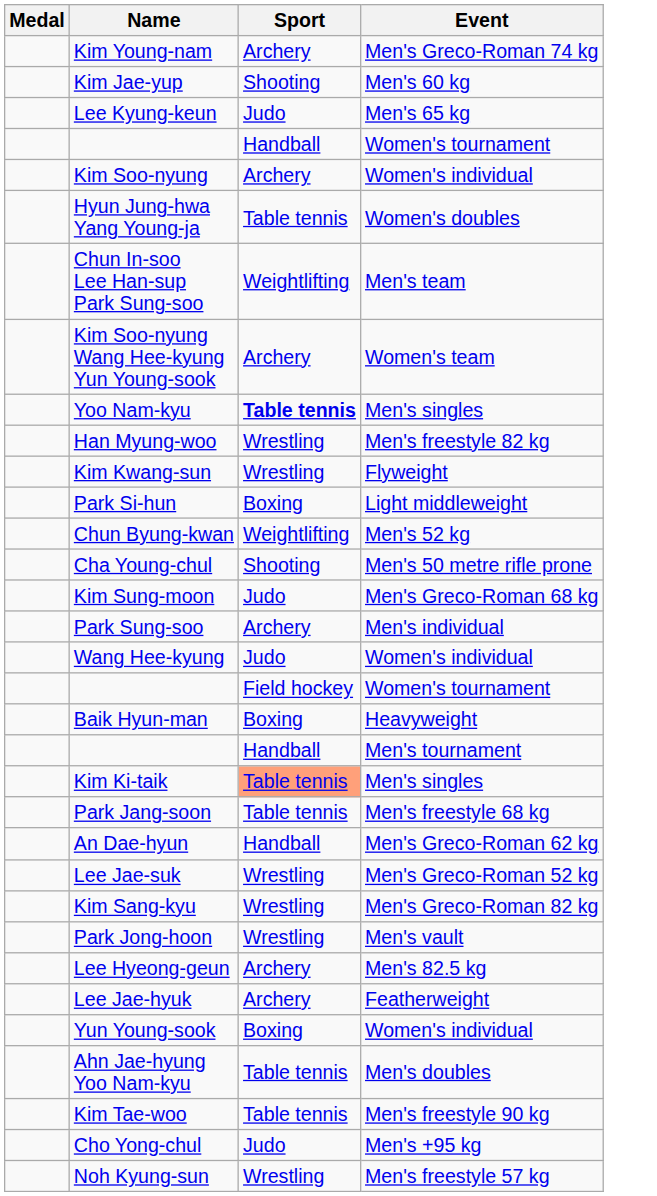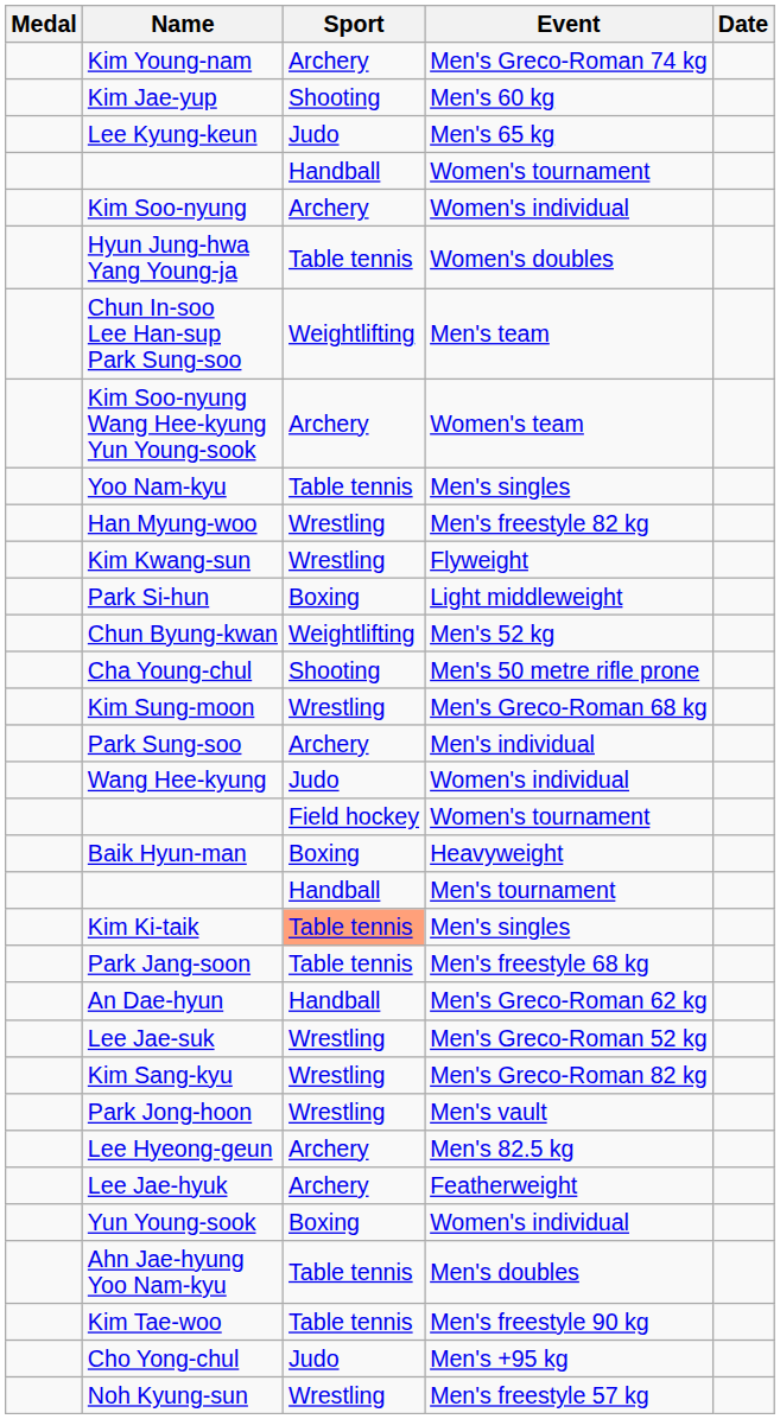+ column: Date
Yoo Nam-kyu | Sport: bold -> normal
Kim Sung-moon | Sport: Judo -> Wrestling
